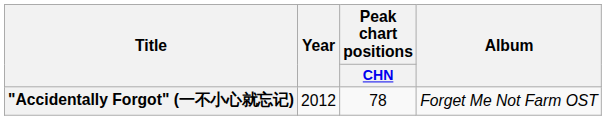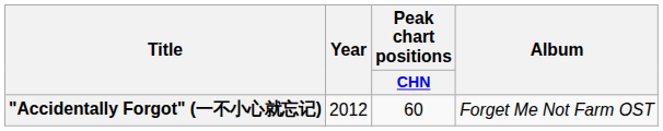"Accidentally Forgot" (一不小心就忘记) | Peak chart positions / CHN: 78 -> 60
